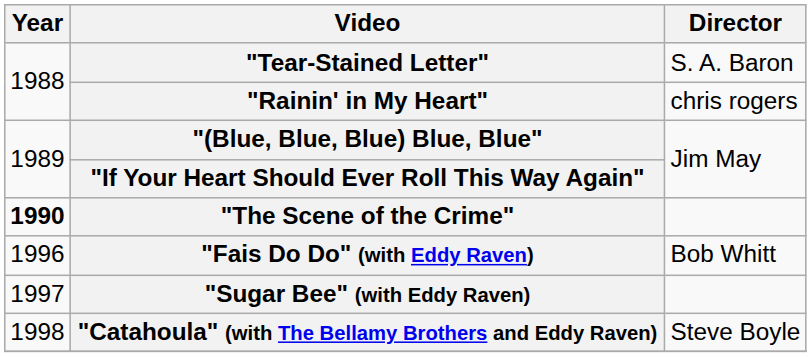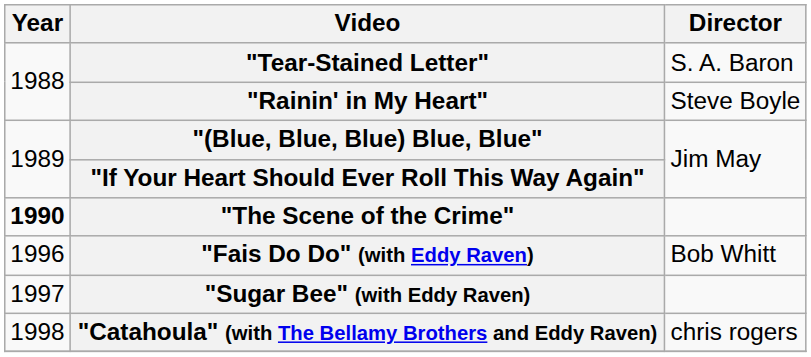"Rainin' in My Heart" | Director: chris rogers -> Steve Boyle
"Catahoula" (with The Bellamy Brothers and Eddy Raven) | Director: Steve Boyle -> chris rogers
